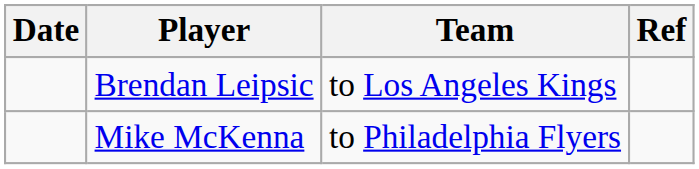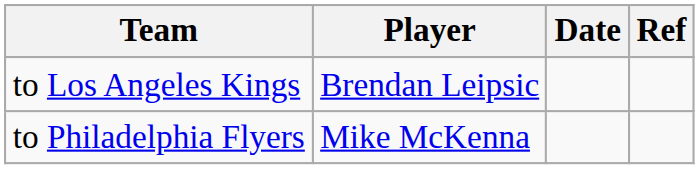columns swapped: Date <-> Team
